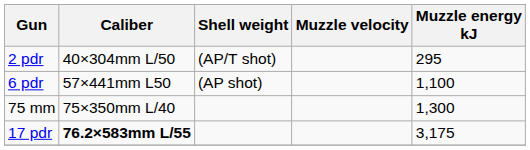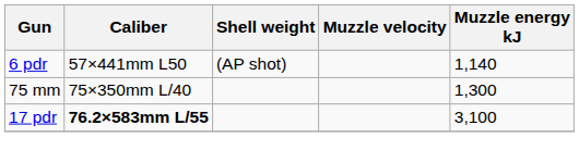- row: 2 pdr | 40×304mm L/50 | (AP/T shot) | 295
6 pdr | Muzzle energy kJ: 1,100 -> 1,140
17 pdr | Muzzle energy kJ: 3,175 -> 3,100
